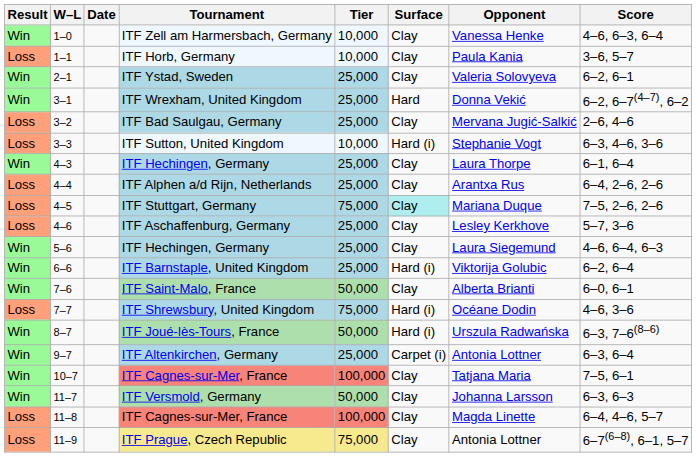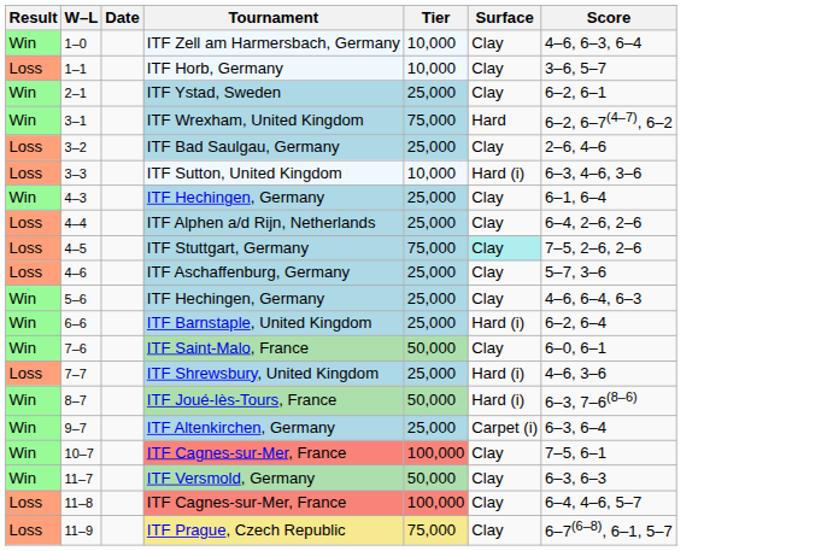- column: Opponent | Vanessa Henke | Paula Kania | Valeria Solovyeva | Donna Vekić | Mervana Jugić-Salkić | Stephanie Vogt | Laura Thorpe | Arantxa Rus | Mariana Duque | Lesley Kerkhove | Laura Siegemund | Viktorija Golubic | Alberta Brianti | Océane Dodin | Urszula Radwańska | Antonia Lottner | Tatjana Maria | Johanna Larsson | Magda Linette | Antonia Lottner
ITF Wrexham, United Kingdom | Tier: 25,000 -> 75,000
ITF Shrewsbury, United Kingdom | Tier: 75,000 -> 25,000
